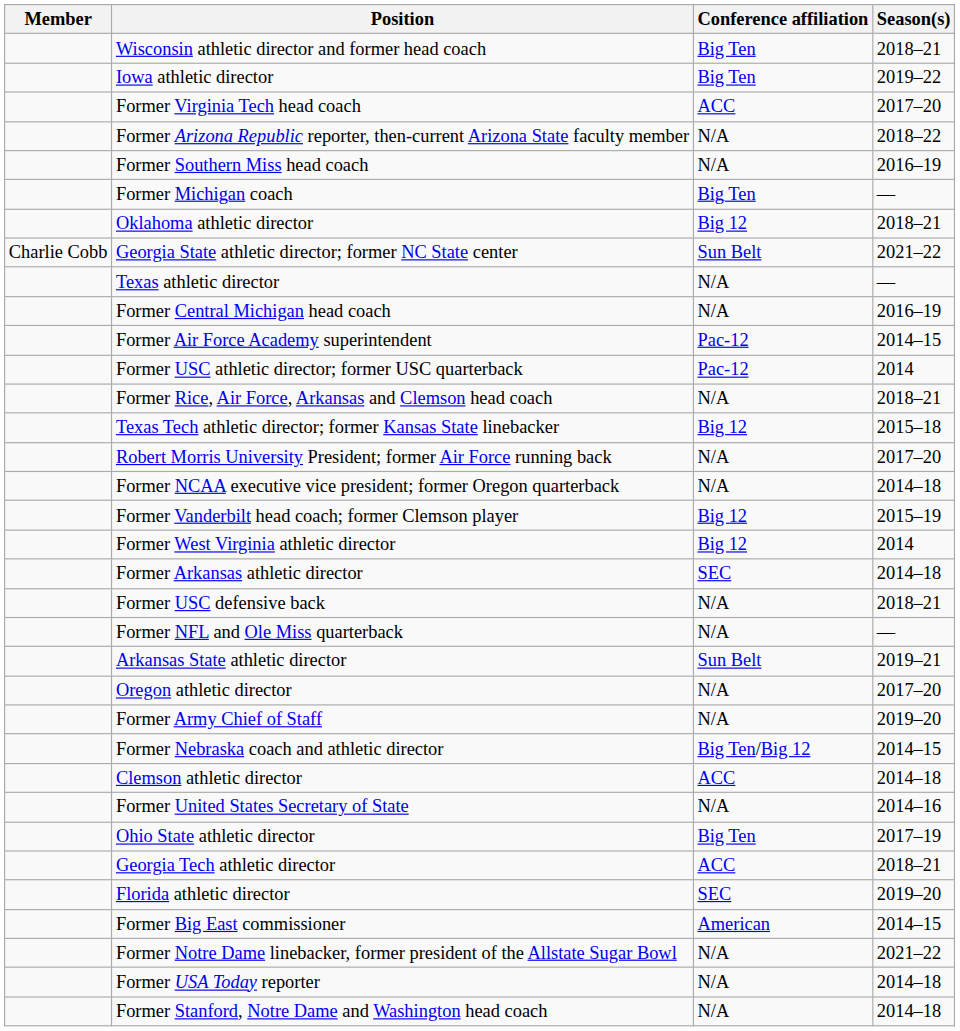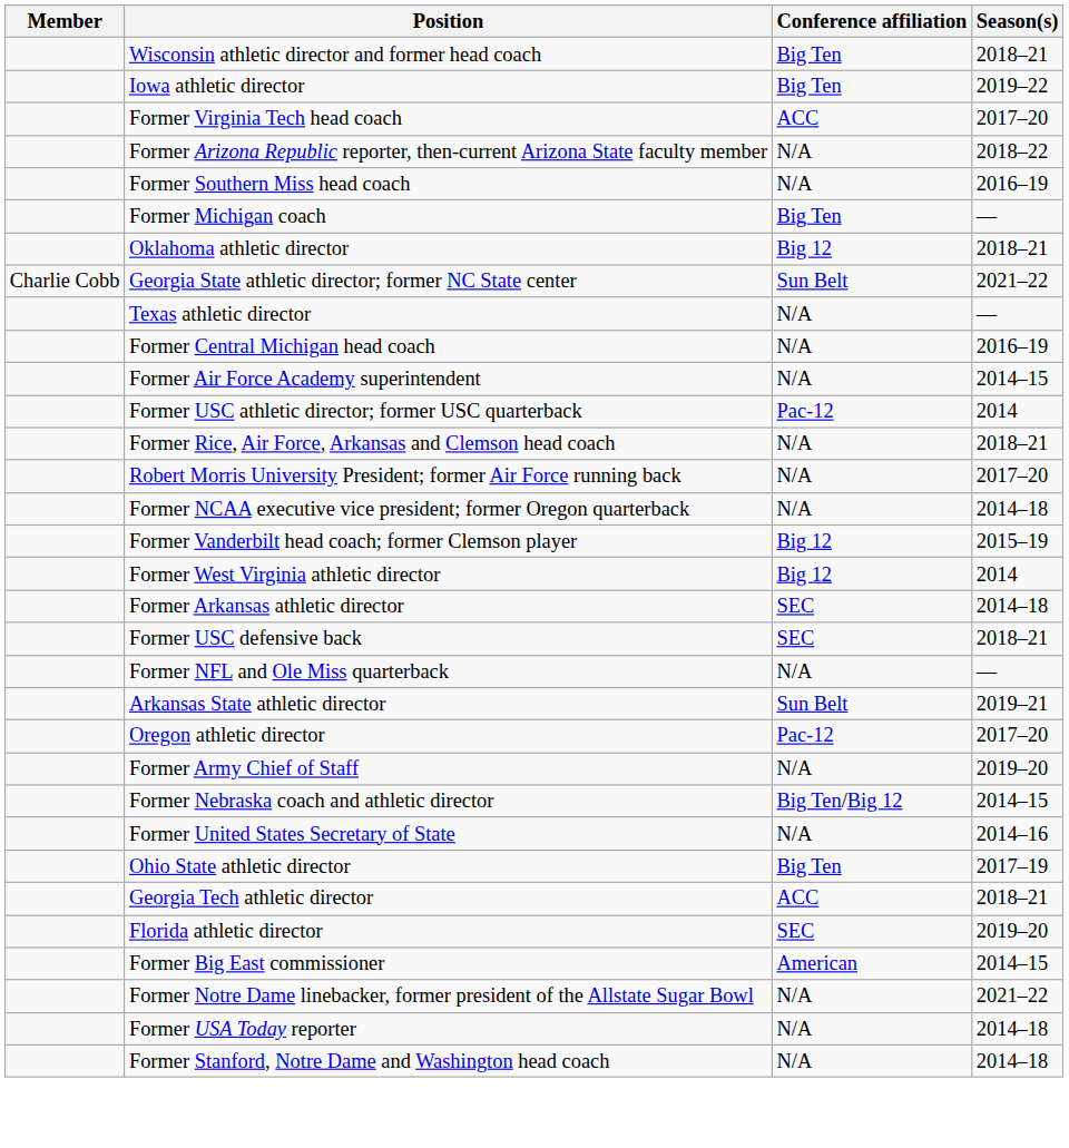Former Air Force Academy superintendent | Conference affiliation: Pac-12 -> N/A
- row: Texas Tech athletic director; former Kansas State linebacker | Big 12 | 2015–18
Former USC defensive back | Conference affiliation: N/A -> SEC
Oregon athletic director | Conference affiliation: N/A -> Pac-12
- row: Clemson athletic director | ACC | 2014–18
